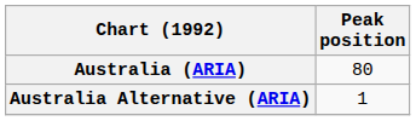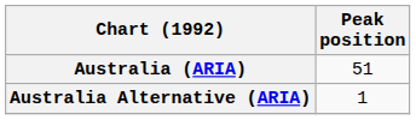Australia (ARIA) | Peak position: 80 -> 51
